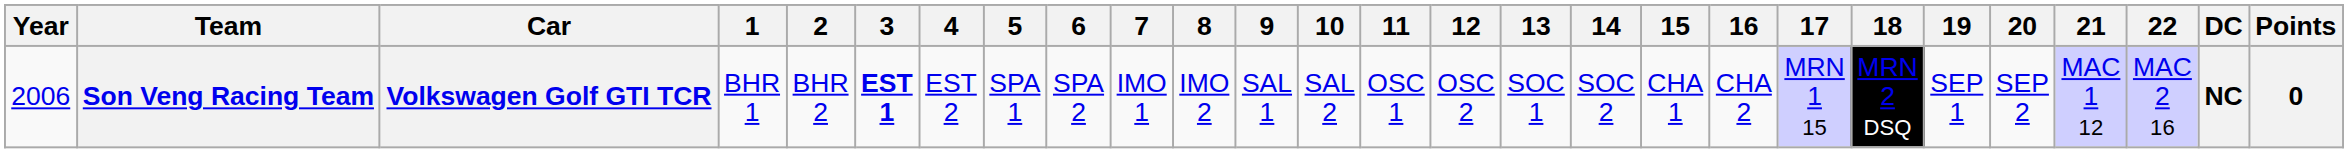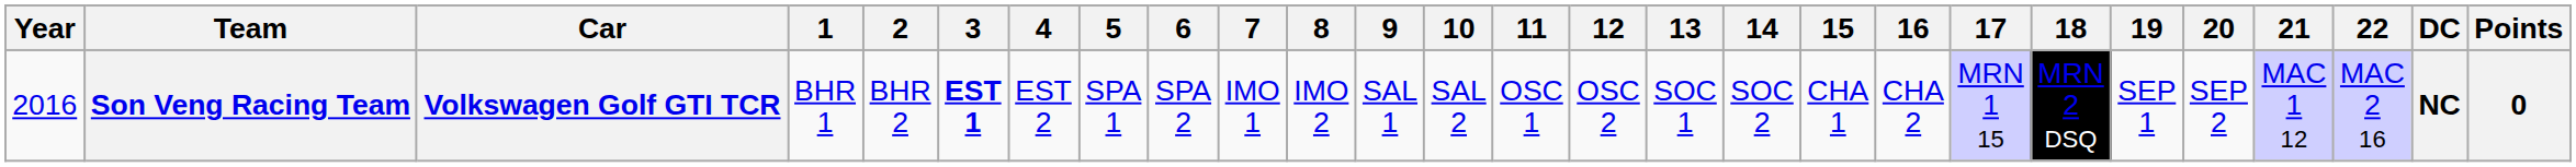Son Veng Racing Team | Year: 2006 -> 2016
